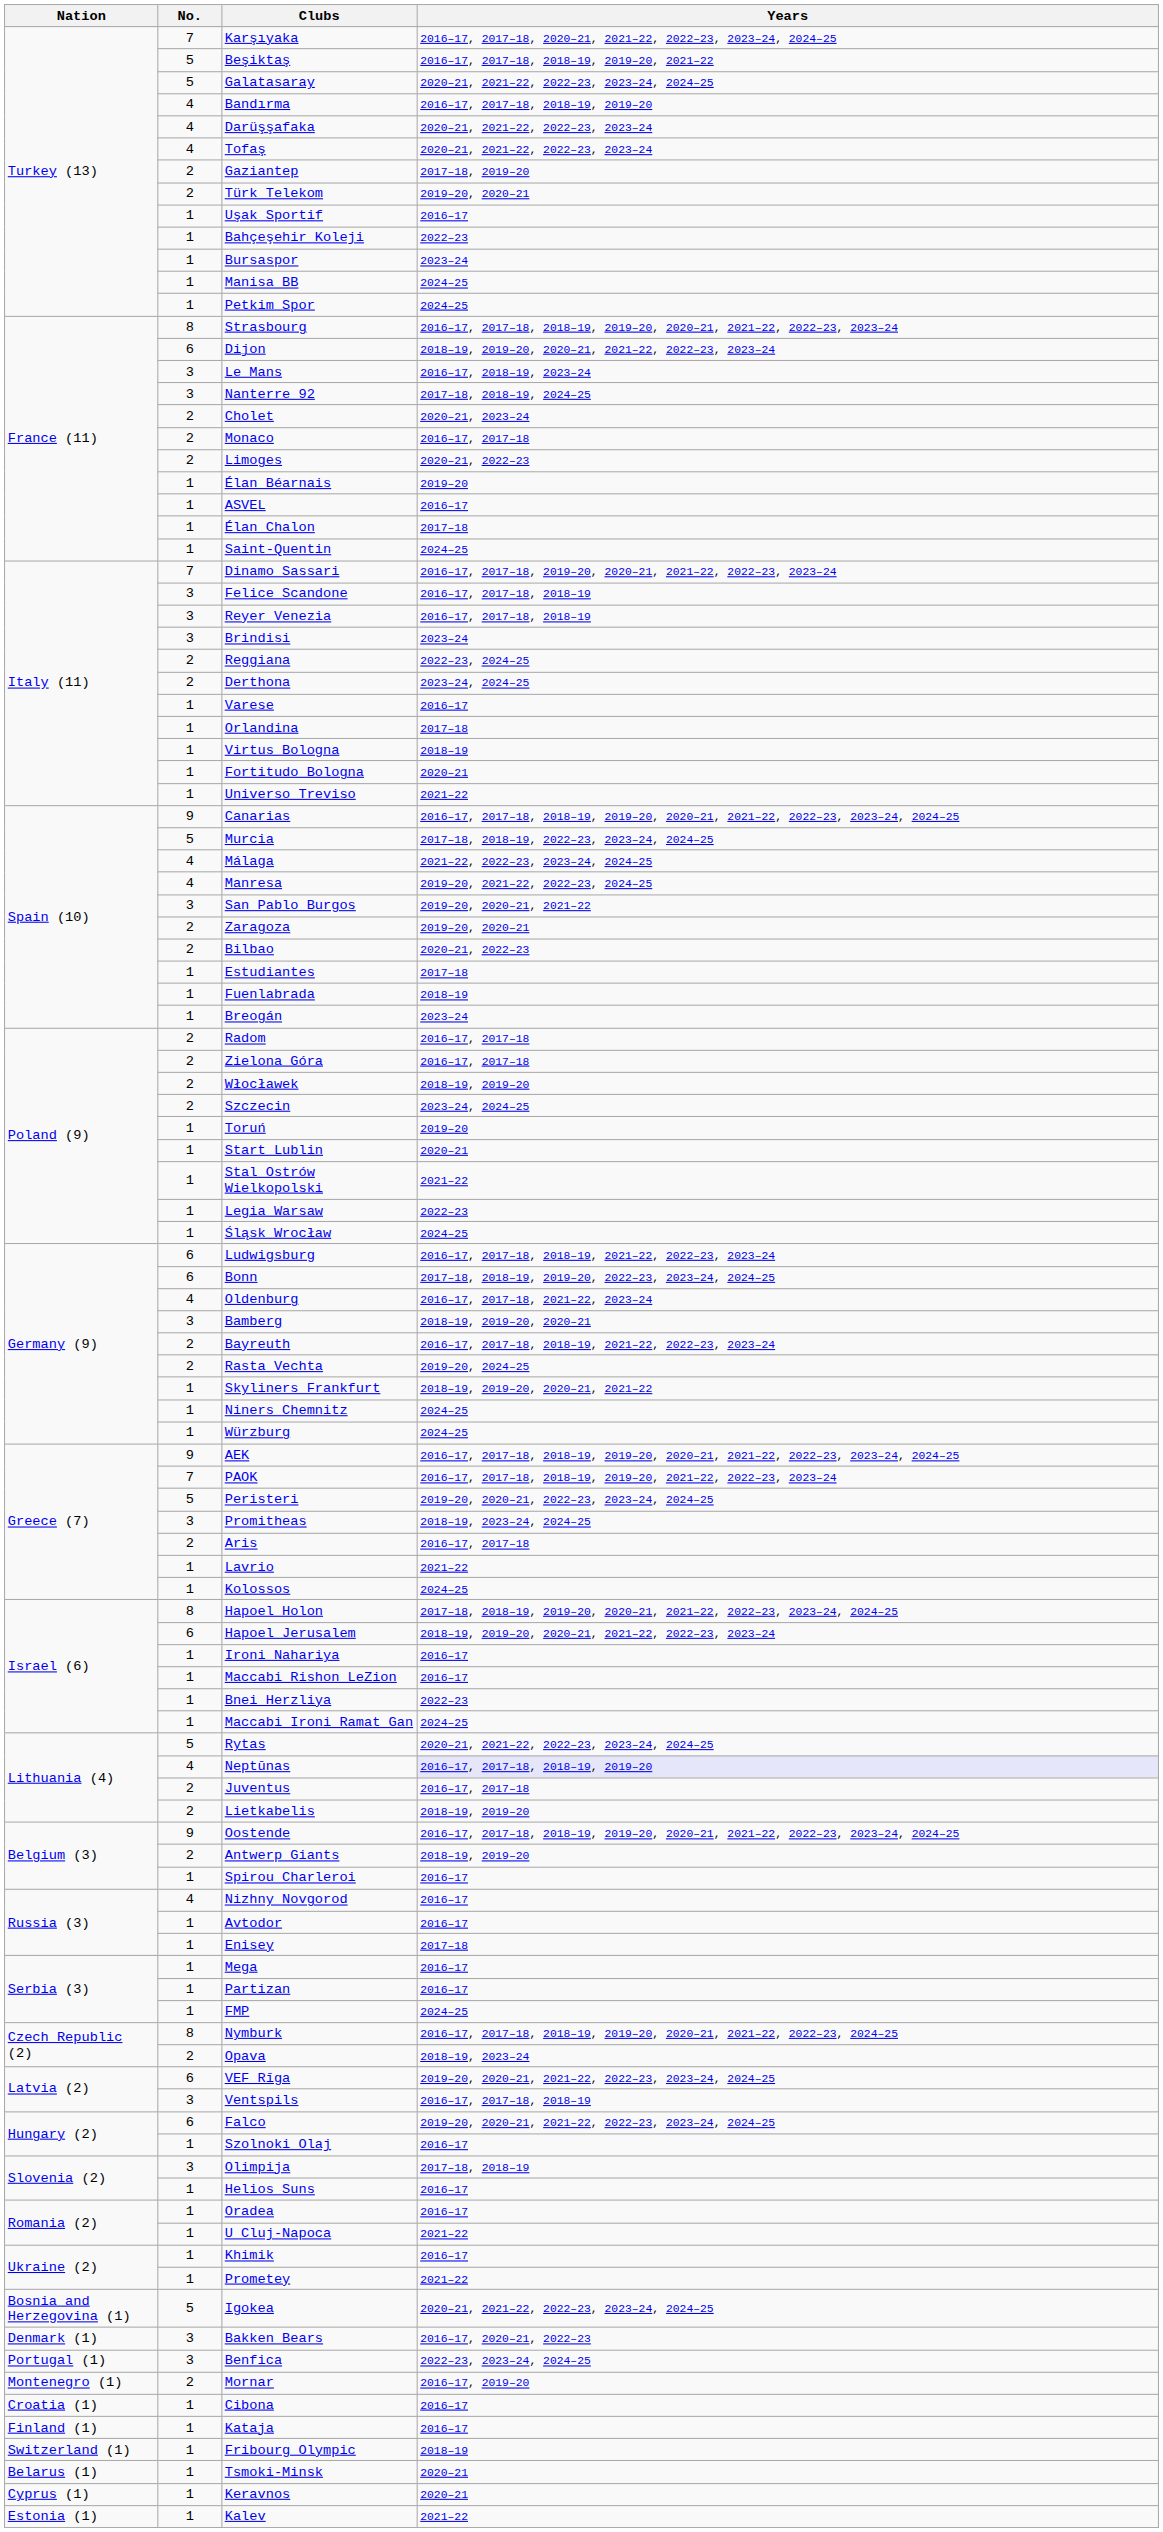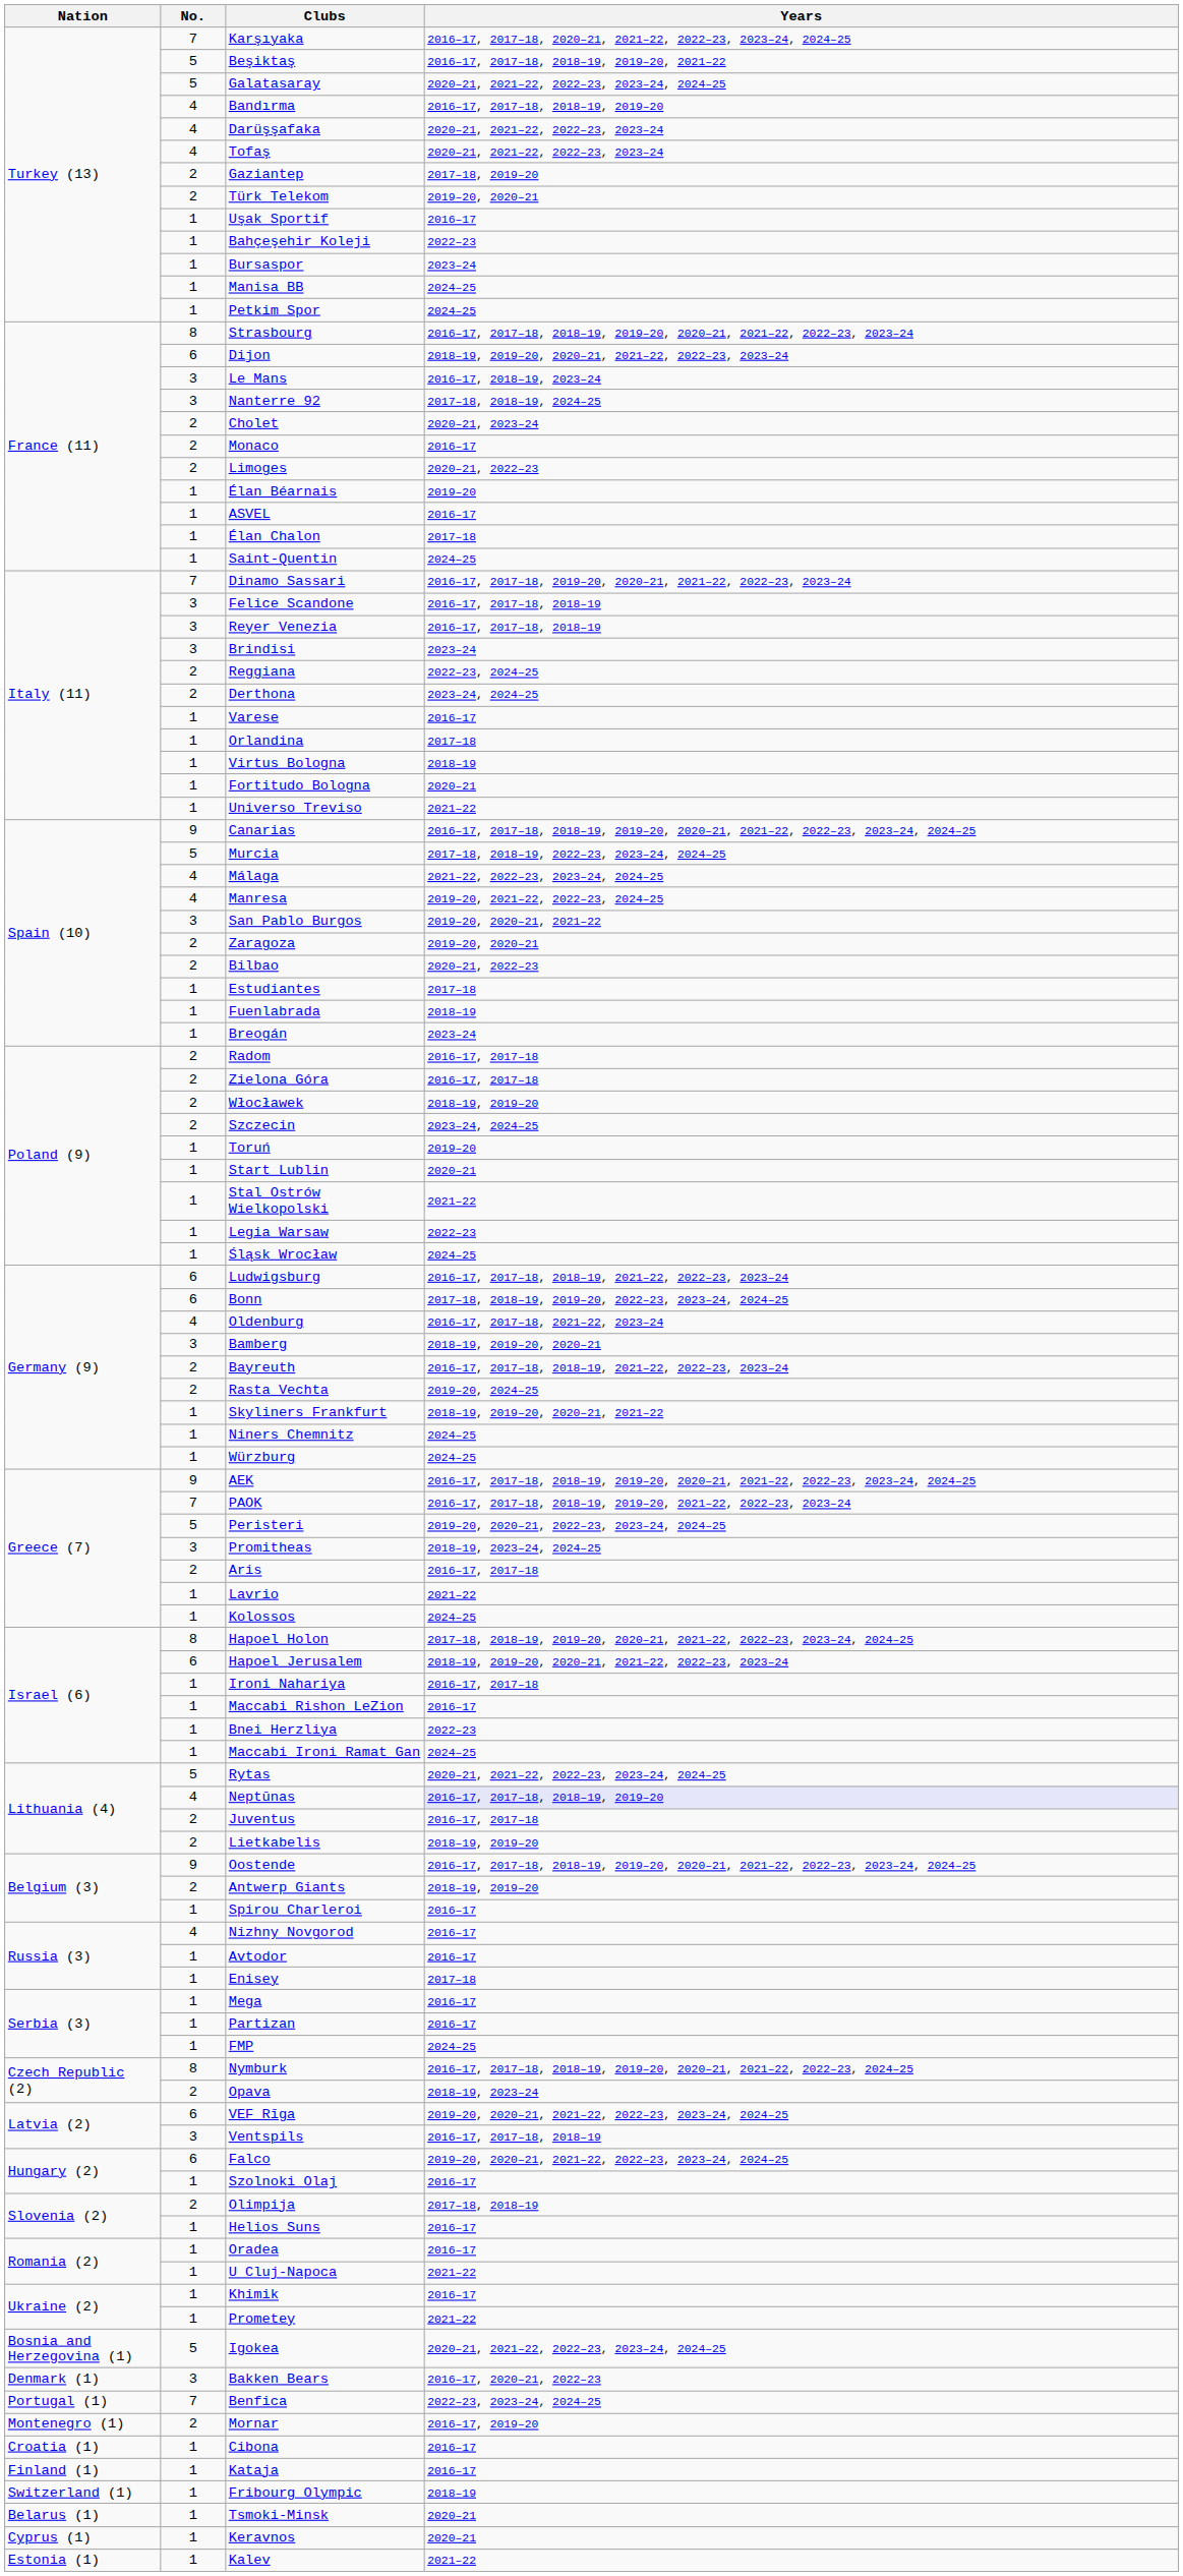Monaco | Years: 2016–17, 2017–18 -> 2016–17
Ironi Nahariya | Years: 2016–17 -> 2016–17, 2017–18
Olimpija | No.: 3 -> 2
Benfica | No.: 3 -> 7
